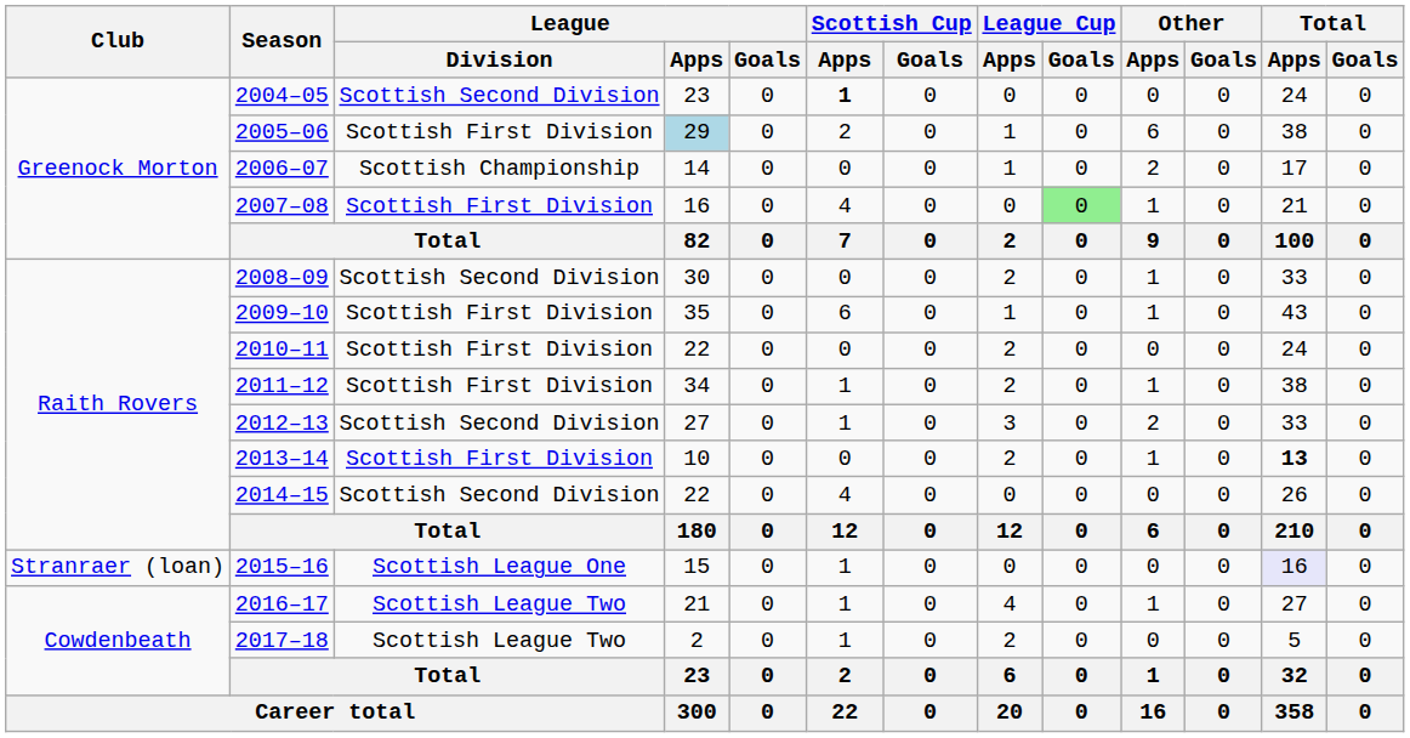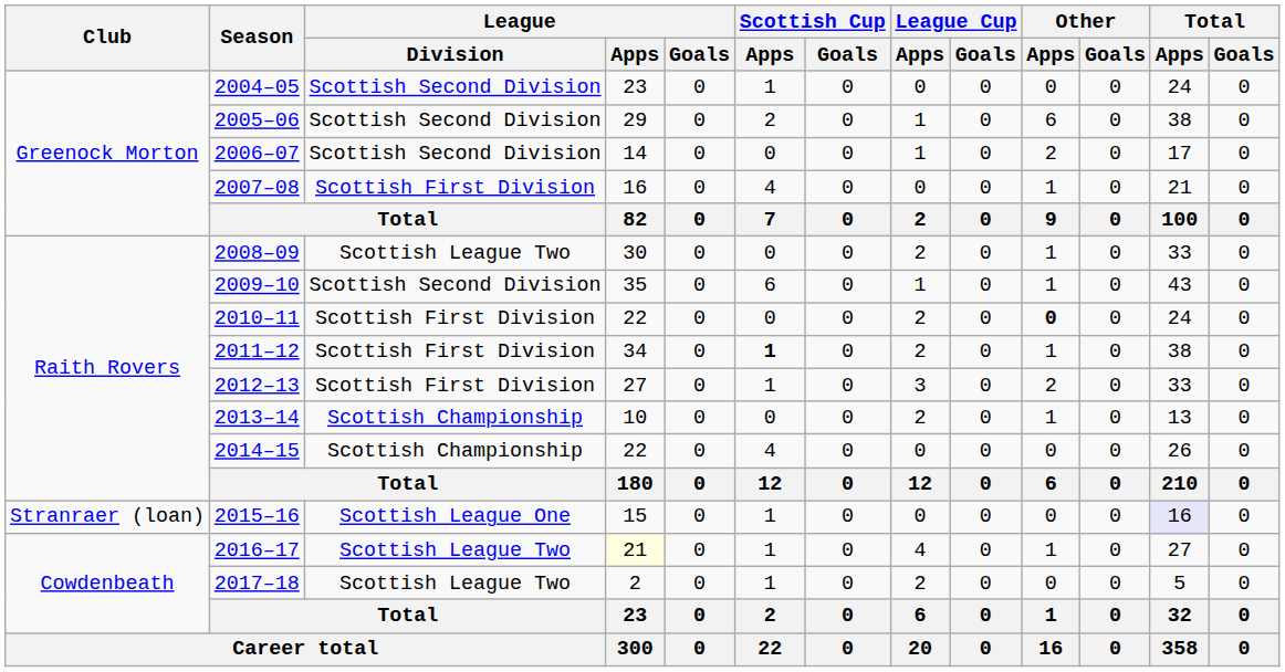2004–05 | Scottish Cup / Apps: bold -> normal
2005–06 | League / Division: Scottish First Division -> Scottish Second Division
2005–06 | League / Apps: lightblue background -> no background
2006–07 | League / Division: Scottish Championship -> Scottish Second Division
2007–08 | League Cup / Goals: lightgreen background -> no background
2008–09 | League / Division: Scottish Second Division -> Scottish League Two
2009–10 | League / Division: Scottish First Division -> Scottish Second Division
2010–11 | Other / Apps: normal -> bold
2011–12 | Scottish Cup / Apps: normal -> bold
2012–13 | League / Division: Scottish Second Division -> Scottish First Division
2013–14 | League / Division: Scottish First Division -> Scottish Championship
2013–14 | Total / Apps: bold -> normal
2014–15 | League / Division: Scottish Second Division -> Scottish Championship
2016–17 | League / Apps: no background -> lightyellow background
